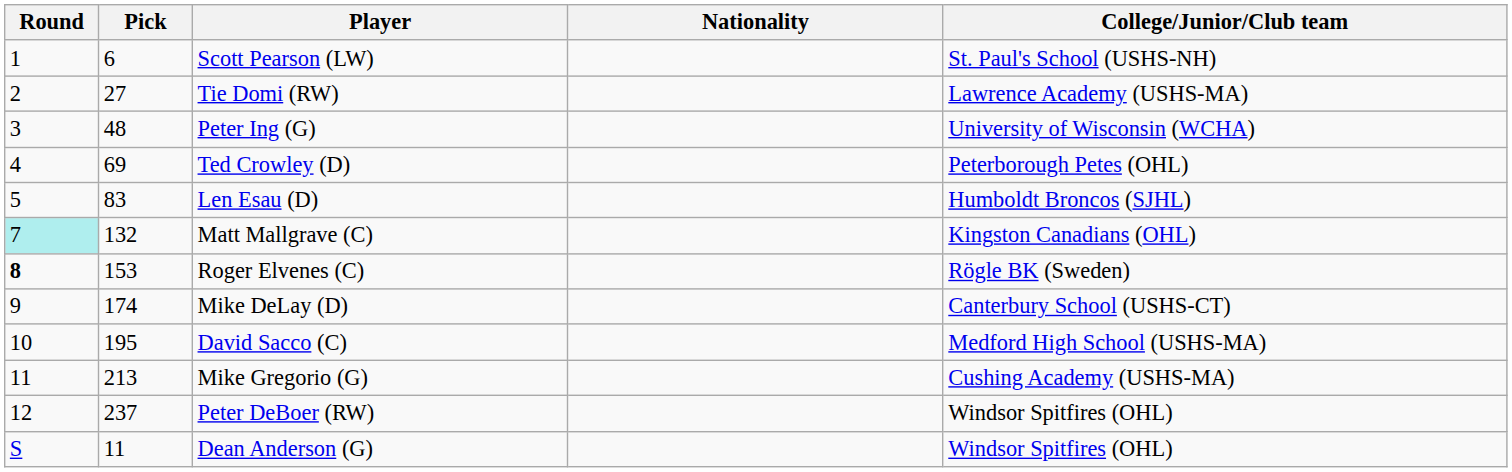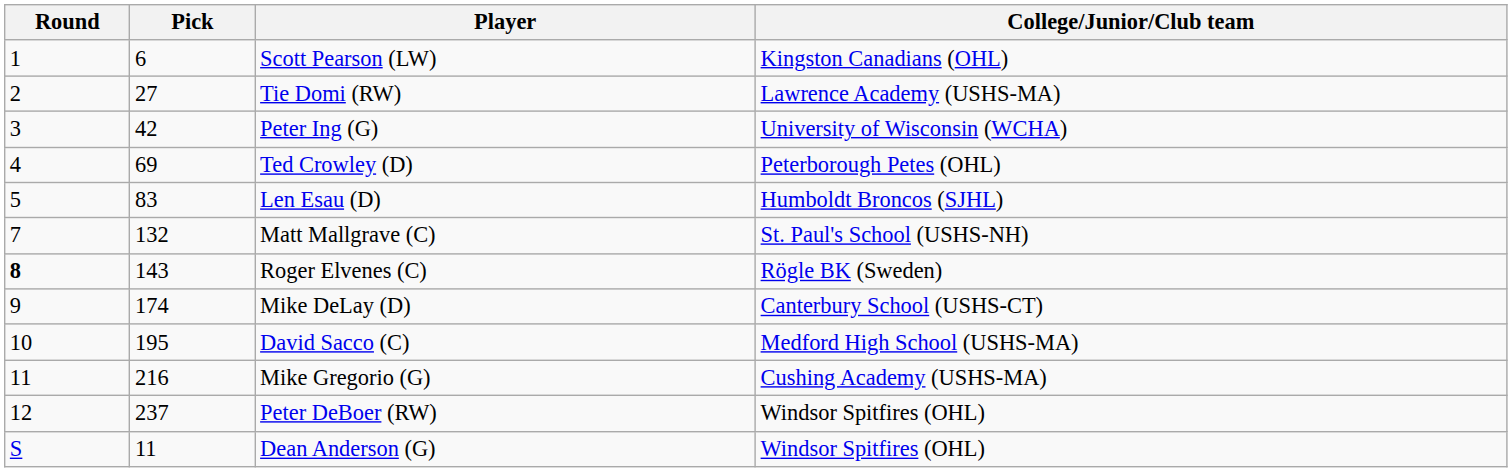- column: Nationality
Scott Pearson (LW) | College/Junior/Club team: St. Paul's School (USHS-NH) -> Kingston Canadians (OHL)
Peter Ing (G) | Pick: 48 -> 42
Matt Mallgrave (C) | Round: paleturquoise background -> no background
Matt Mallgrave (C) | College/Junior/Club team: Kingston Canadians (OHL) -> St. Paul's School (USHS-NH)
Roger Elvenes (C) | Pick: 153 -> 143
Mike Gregorio (G) | Pick: 213 -> 216
